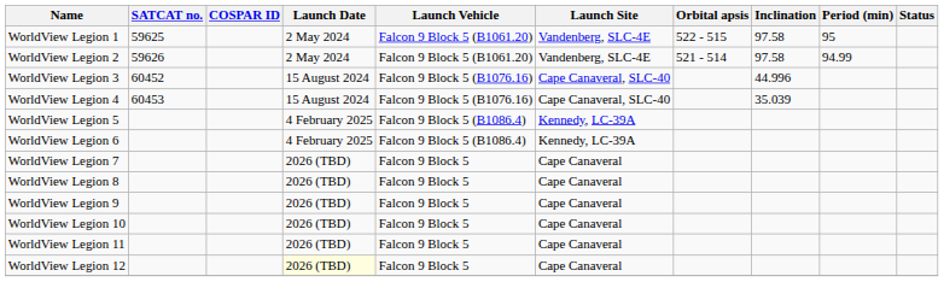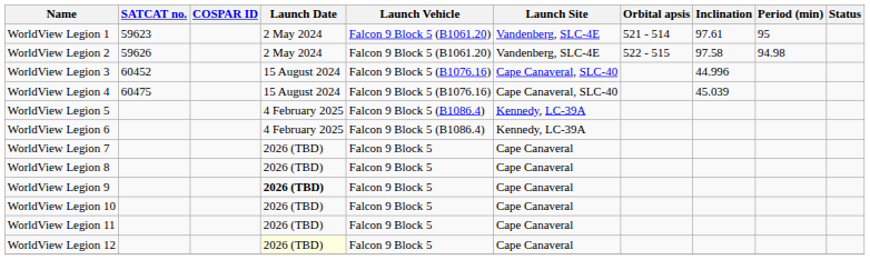WorldView Legion 1 | SATCAT no.: 59625 -> 59623
WorldView Legion 1 | Orbital apsis: 522 - 515 -> 521 - 514
WorldView Legion 1 | Inclination: 97.58 -> 97.61
WorldView Legion 2 | Orbital apsis: 521 - 514 -> 522 - 515
WorldView Legion 2 | Period (min): 94.99 -> 94.98
WorldView Legion 4 | SATCAT no.: 60453 -> 60475
WorldView Legion 4 | Inclination: 35.039 -> 45.039
WorldView Legion 9 | Launch Date: normal -> bold
